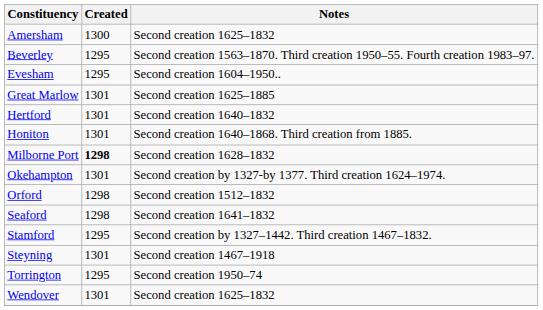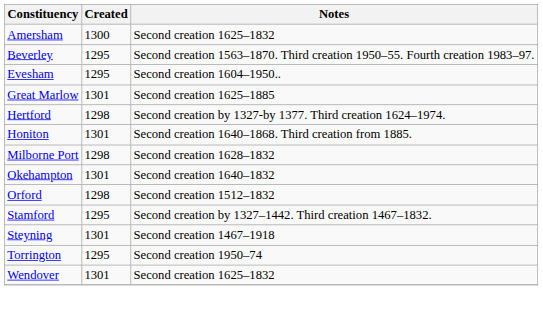Hertford | Created: 1301 -> 1298
Hertford | Notes: Second creation 1640–1832 -> Second creation by 1327-by 1377. Third creation 1624–1974.
Milborne Port | Created: bold -> normal
Okehampton | Notes: Second creation by 1327-by 1377. Third creation 1624–1974. -> Second creation 1640–1832
- row: Seaford | 1298 | Second creation 1641–1832
